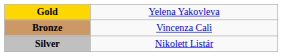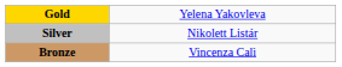rows swapped: Silver <-> Bronze
